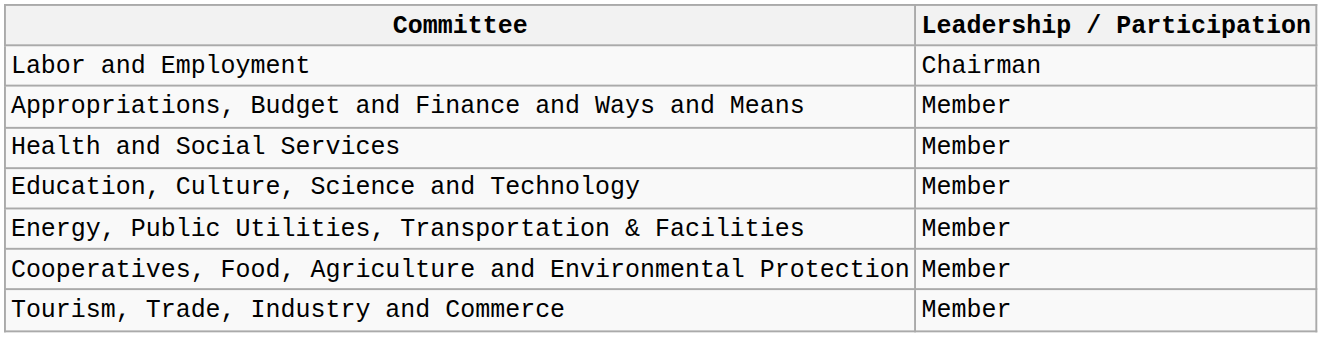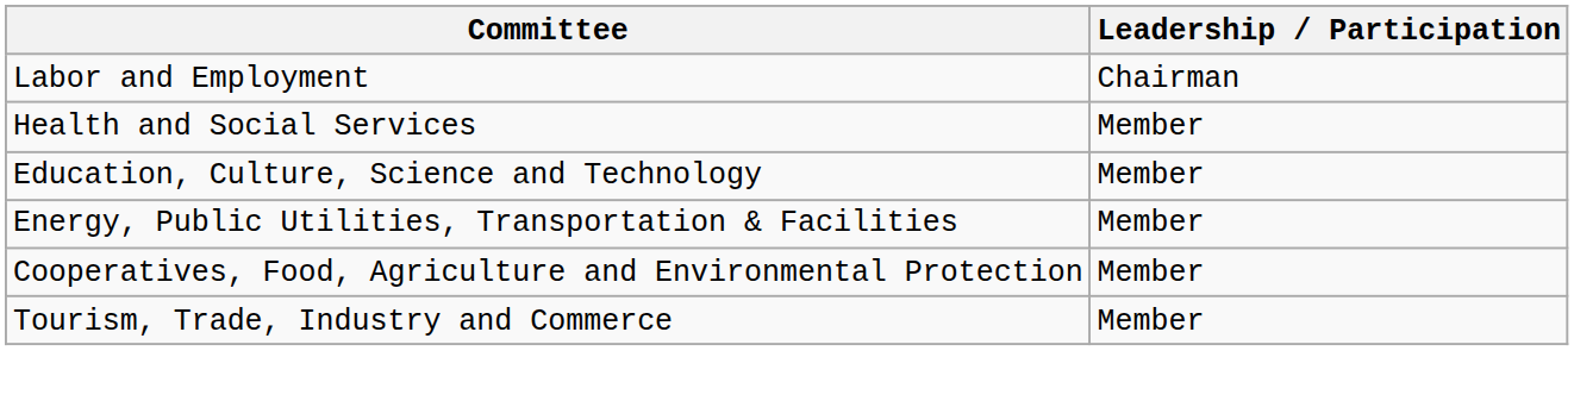- row: Appropriations, Budget and Finance and Ways and Means | Member
